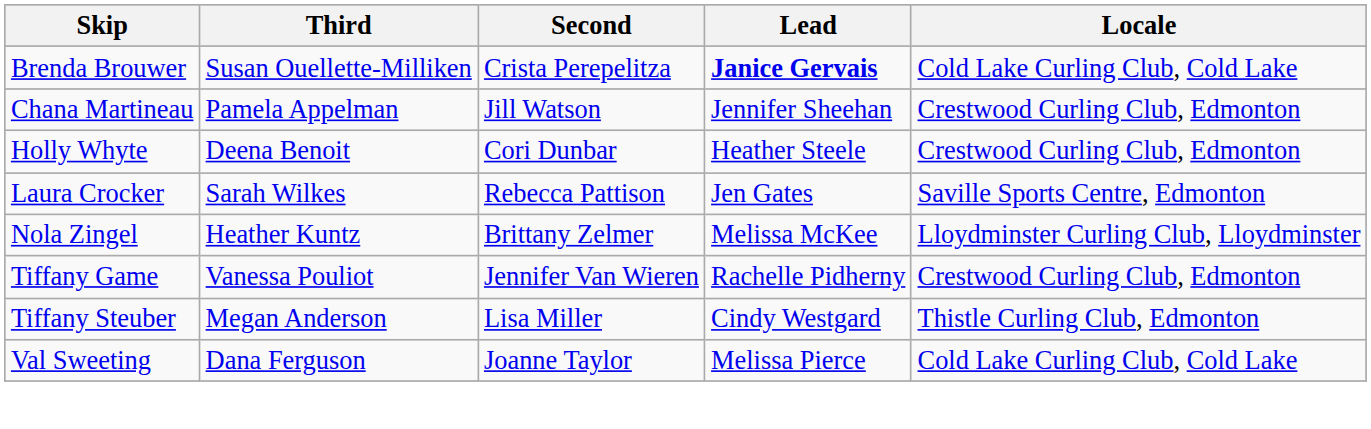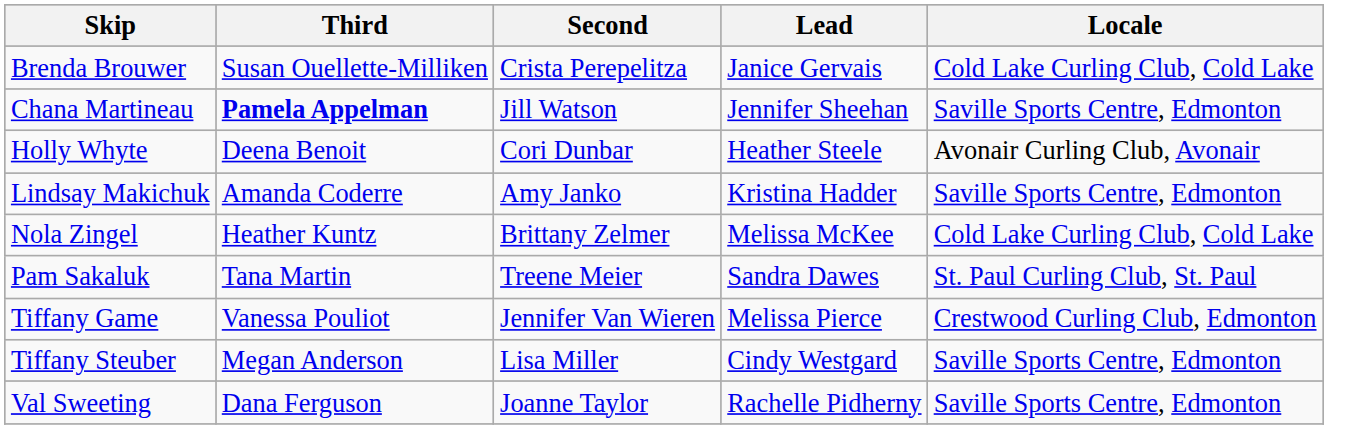Brenda Brouwer | Lead: bold -> normal
Chana Martineau | Third: normal -> bold
Chana Martineau | Locale: Crestwood Curling Club, Edmonton -> Saville Sports Centre, Edmonton
Holly Whyte | Locale: Crestwood Curling Club, Edmonton -> Avonair Curling Club, Avonair
- row: Laura Crocker | Sarah Wilkes | Rebecca Pattison | Jen Gates | Saville Sports Centre, Edmonton
+ row: Lindsay Makichuk | Amanda Coderre | Amy Janko | Kristina Hadder | Saville Sports Centre, Edmonton
Nola Zingel | Locale: Lloydminster Curling Club, Lloydminster -> Cold Lake Curling Club, Cold Lake
+ row: Pam Sakaluk | Tana Martin | Treene Meier | Sandra Dawes | St. Paul Curling Club, St. Paul
Tiffany Game | Lead: Rachelle Pidherny -> Melissa Pierce
Tiffany Steuber | Locale: Thistle Curling Club, Edmonton -> Saville Sports Centre, Edmonton
Val Sweeting | Lead: Melissa Pierce -> Rachelle Pidherny
Val Sweeting | Locale: Cold Lake Curling Club, Cold Lake -> Saville Sports Centre, Edmonton
